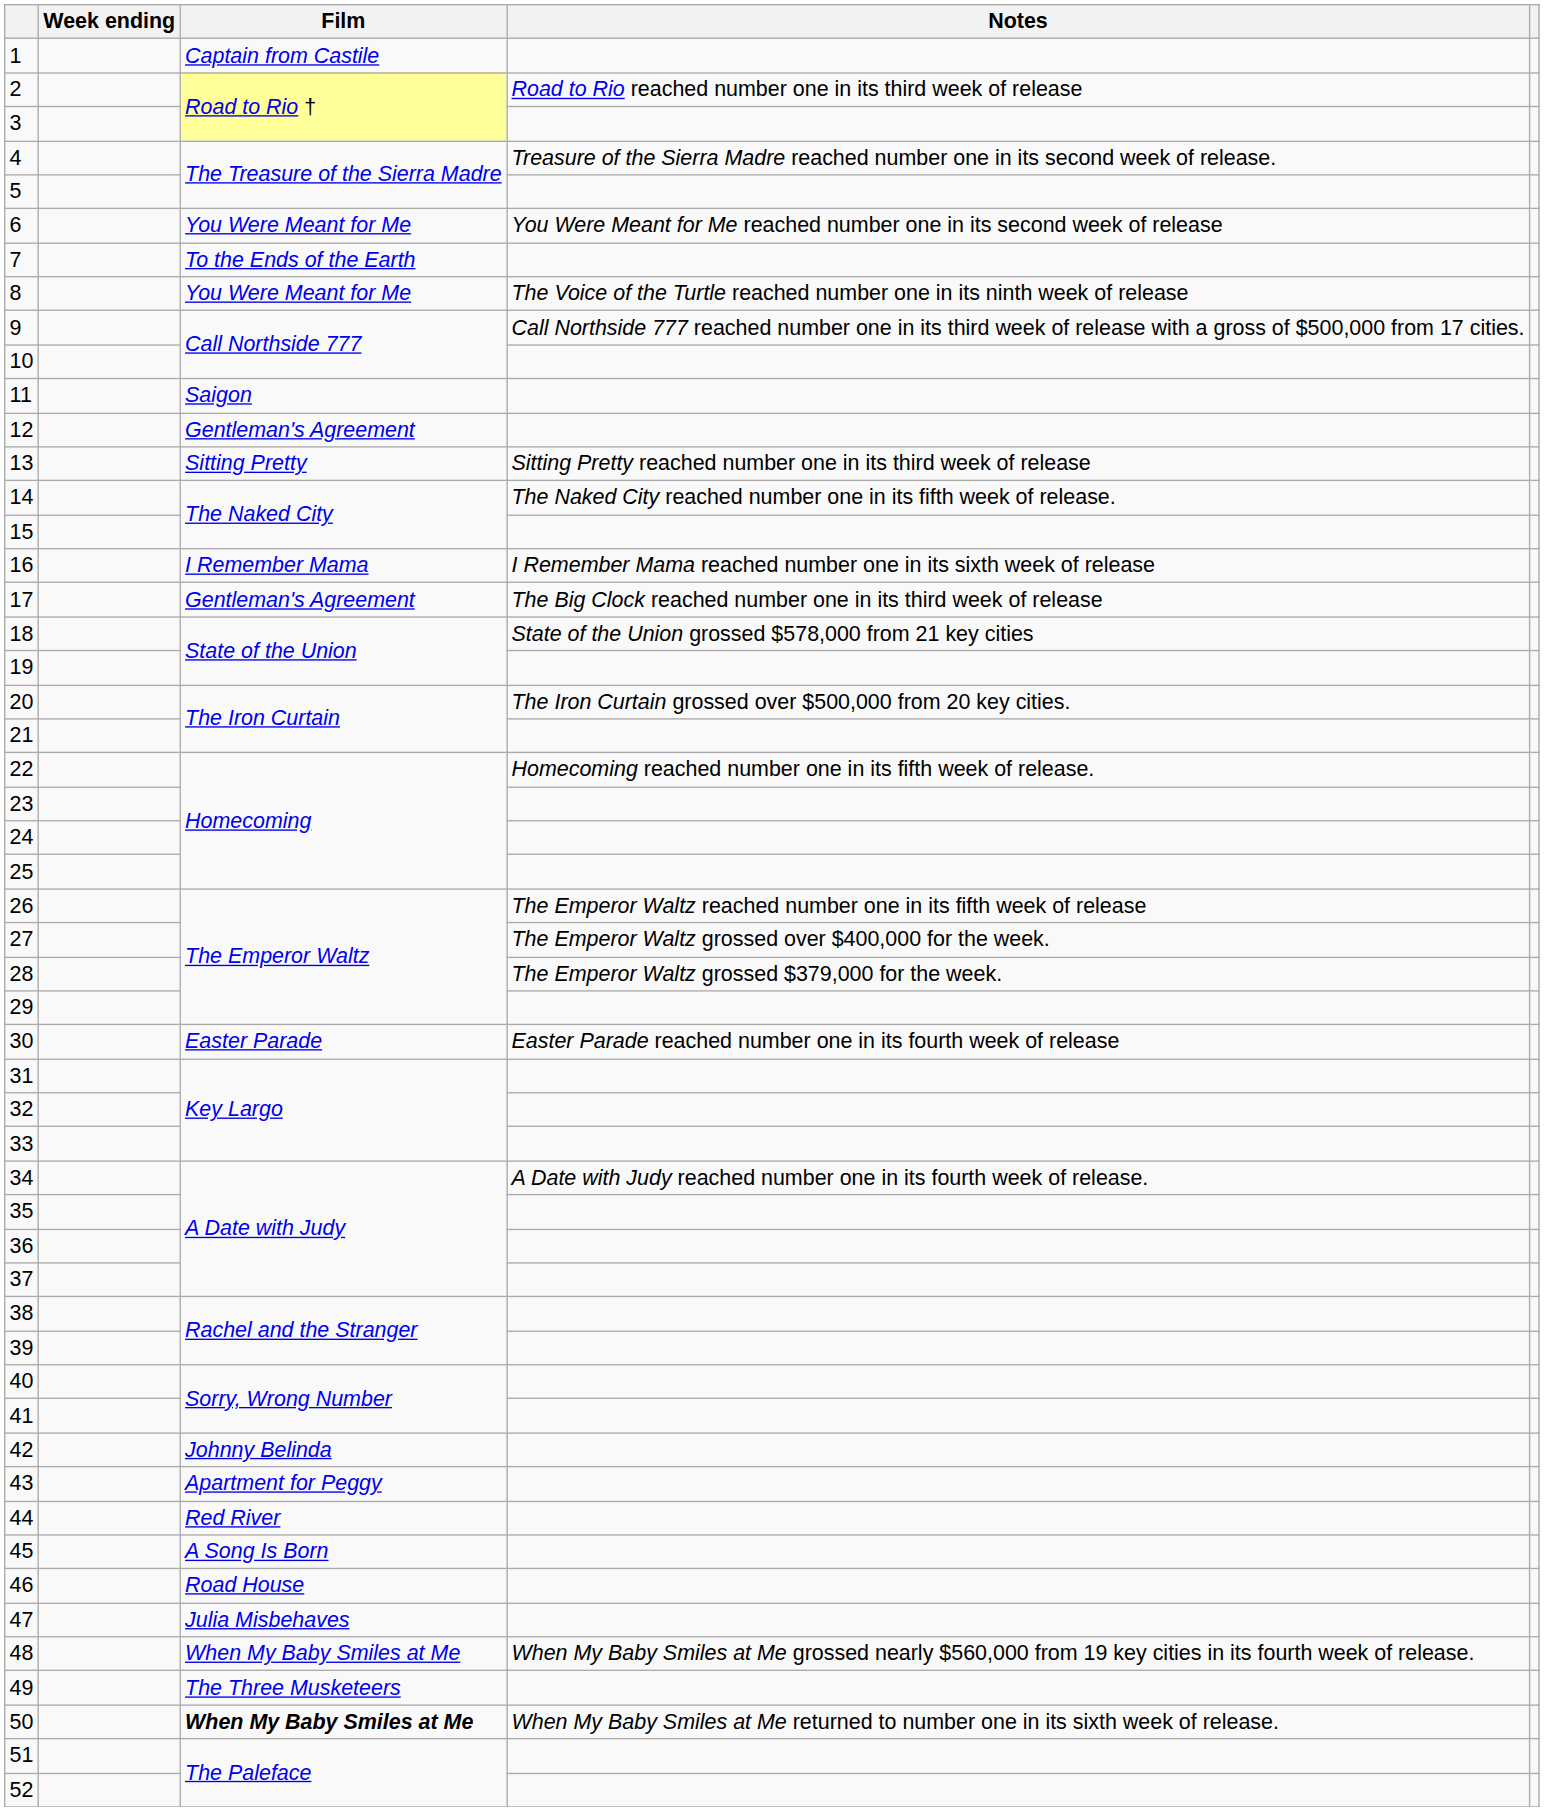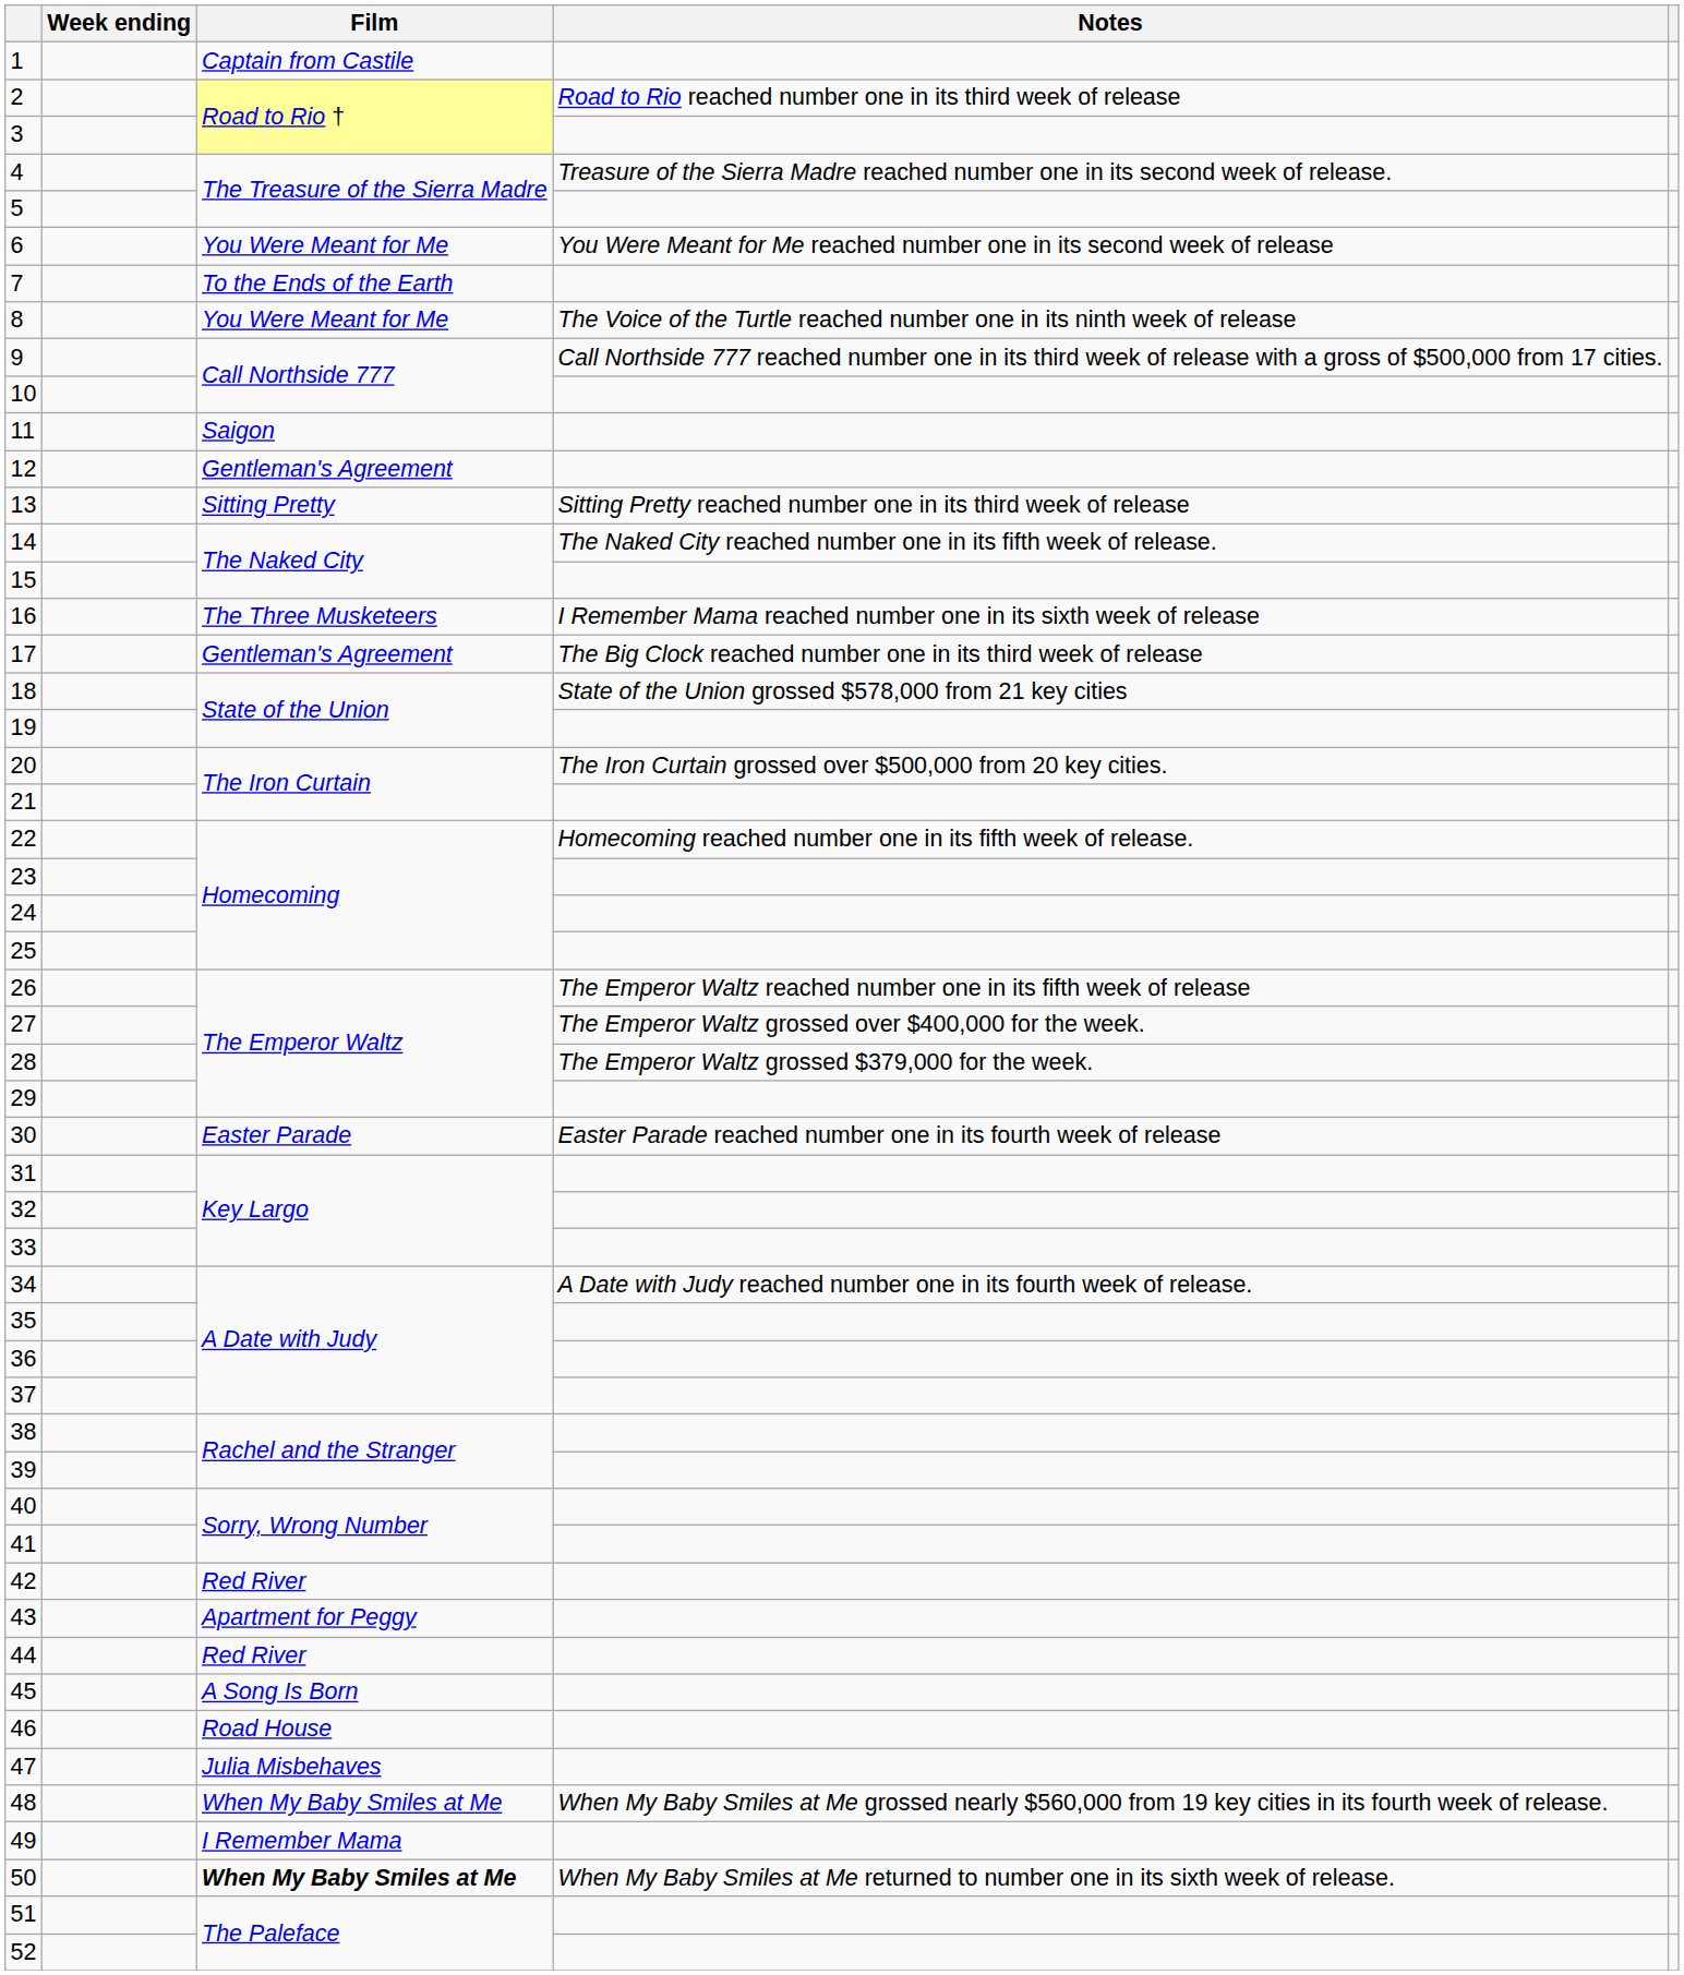16 | Film: I Remember Mama -> The Three Musketeers
42 | Film: Johnny Belinda -> Red River
49 | Film: The Three Musketeers -> I Remember Mama
